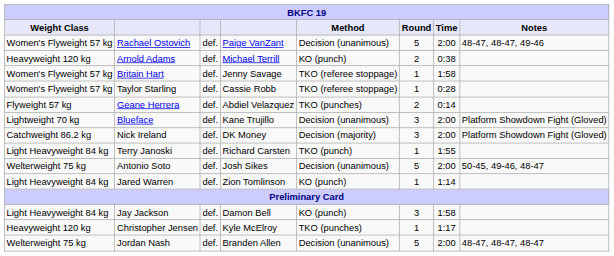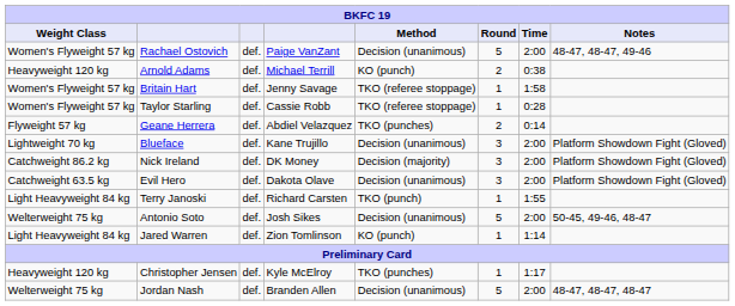+ row: Catchweight 63.5 kg | Evil Hero | def. | Dakota Olave | Decision (unanimous) | 3 | 2:00 | Platform Showdown Fight (Gloved)
- row: Light Heavyweight 84 kg | Jay Jackson | def. | Damon Bell | KO (punch) | 3 | 1:58
